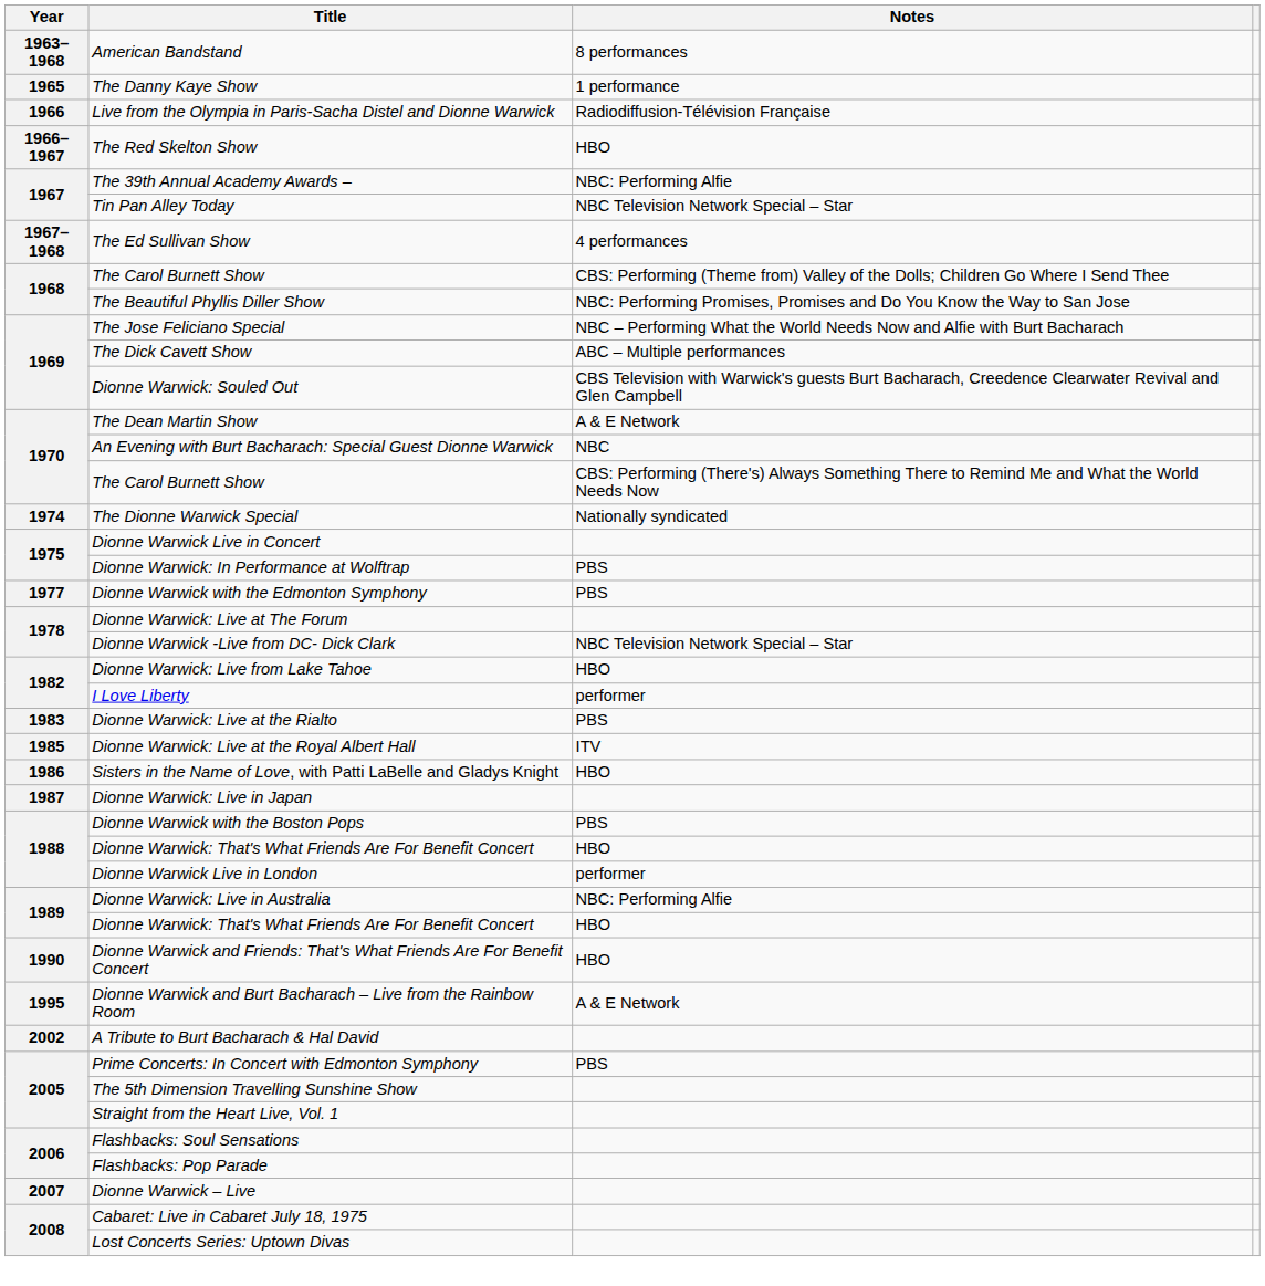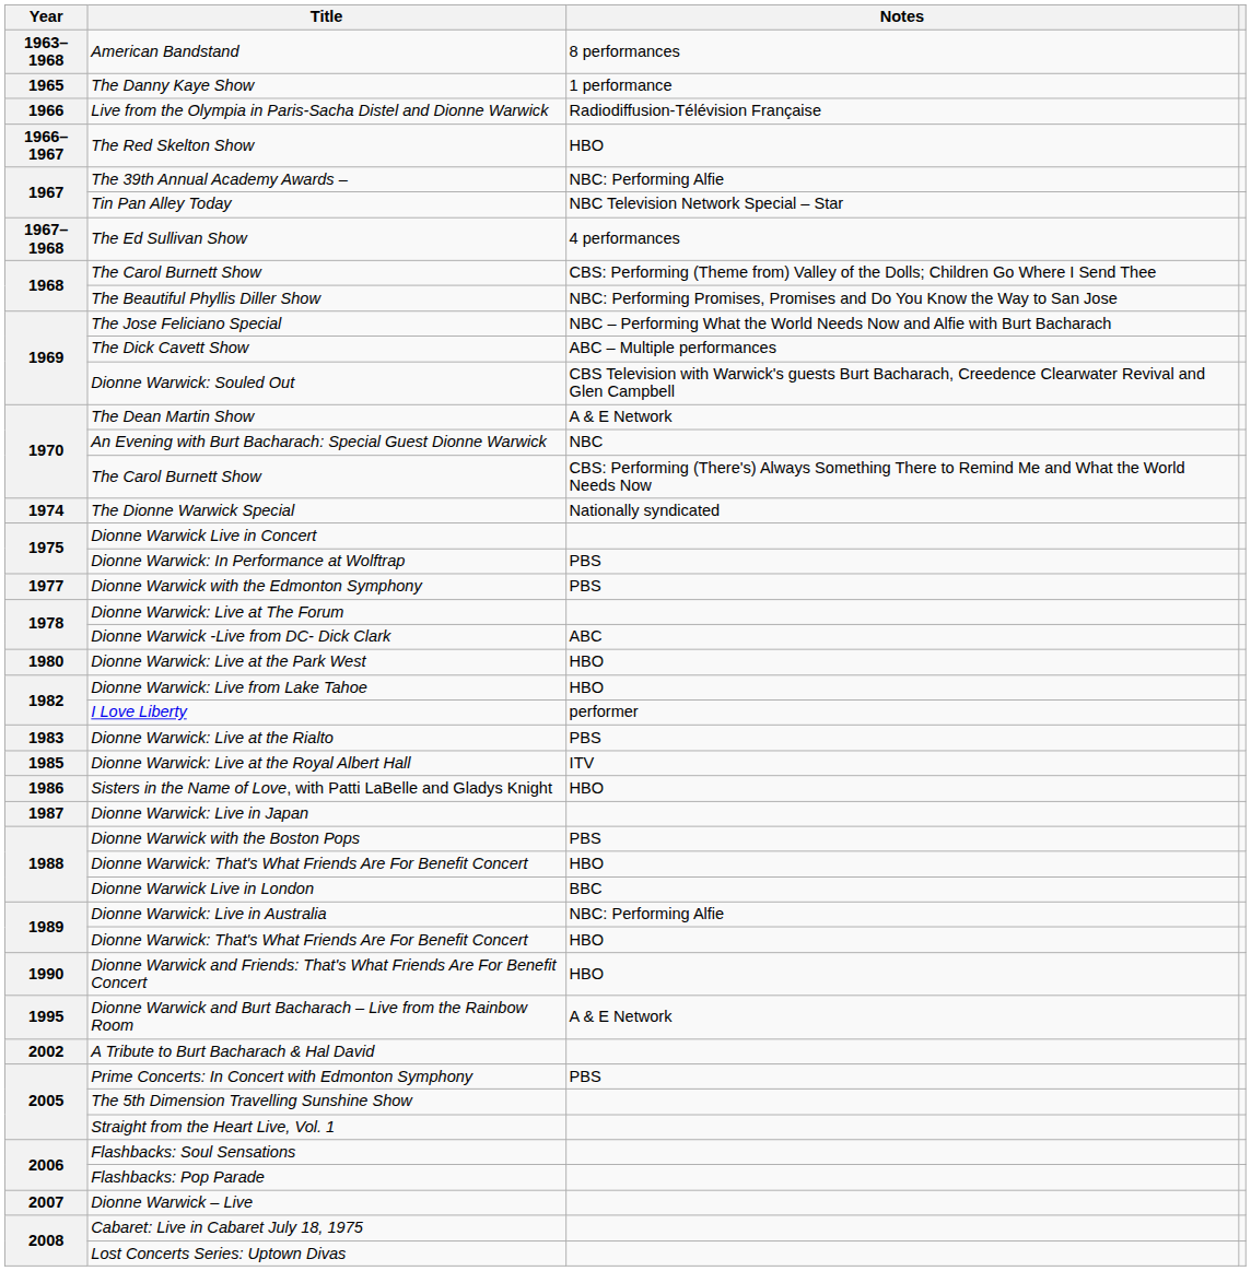Dionne Warwick -Live from DC- Dick Clark | Notes: NBC Television Network Special – Star -> ABC
+ row: 1980 | Dionne Warwick: Live at the Park West | HBO
Dionne Warwick Live in London | Notes: performer -> BBC
